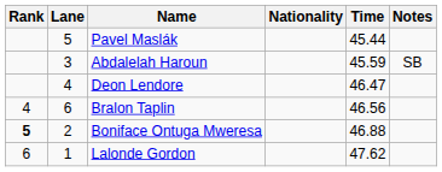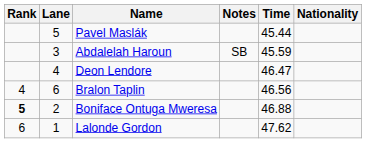columns swapped: Nationality <-> Notes
